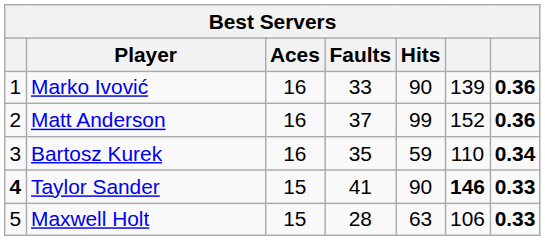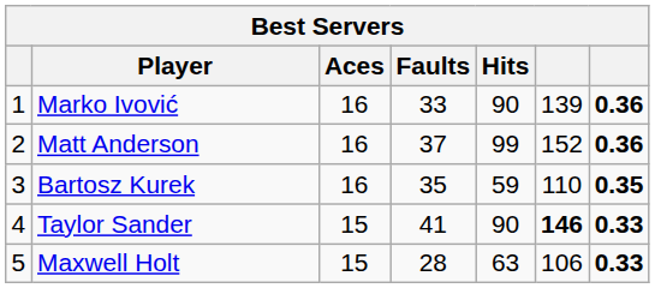Bartosz Kurek | column 7: 0.34 -> 0.35
Taylor Sander | column 1: bold -> normal
